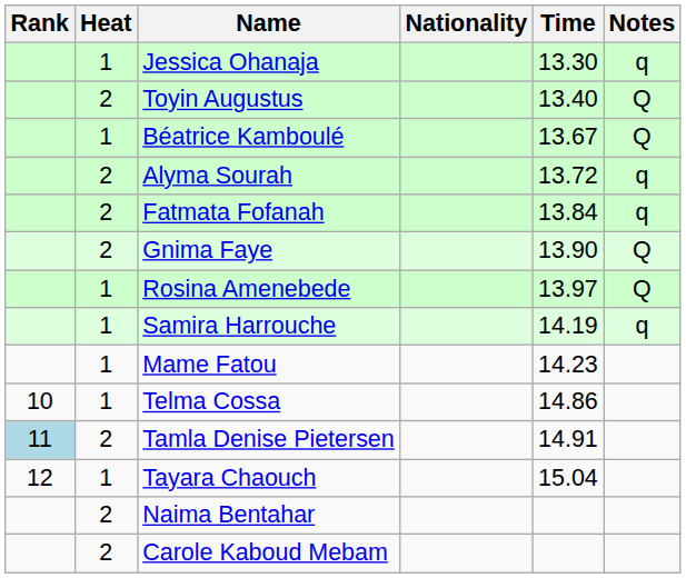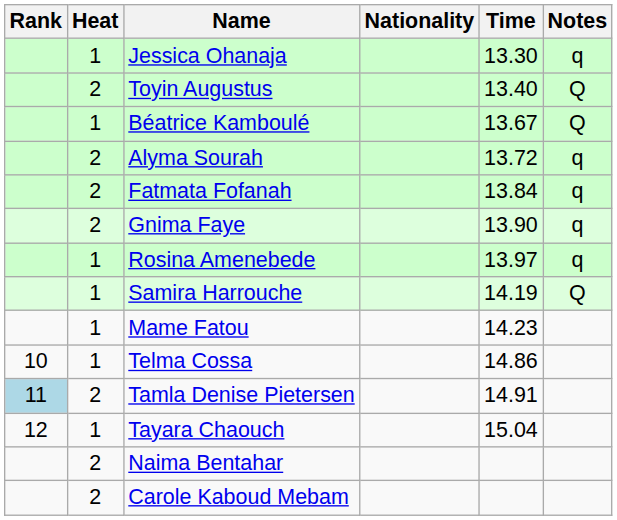Gnima Faye | Notes: Q -> q
Rosina Amenebede | Notes: Q -> q
Samira Harrouche | Notes: q -> Q
